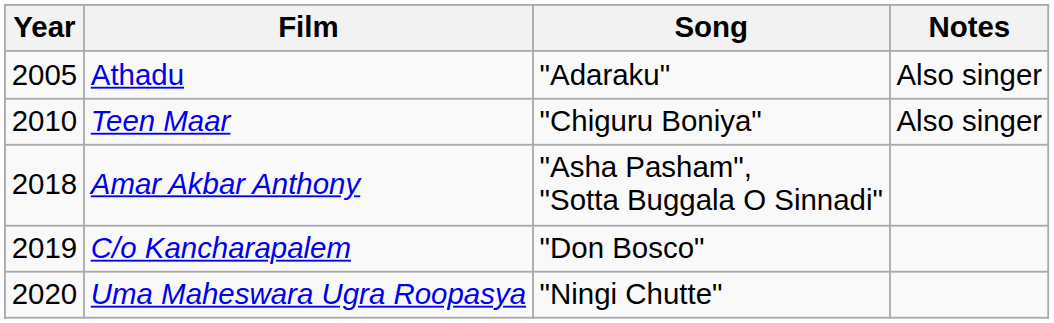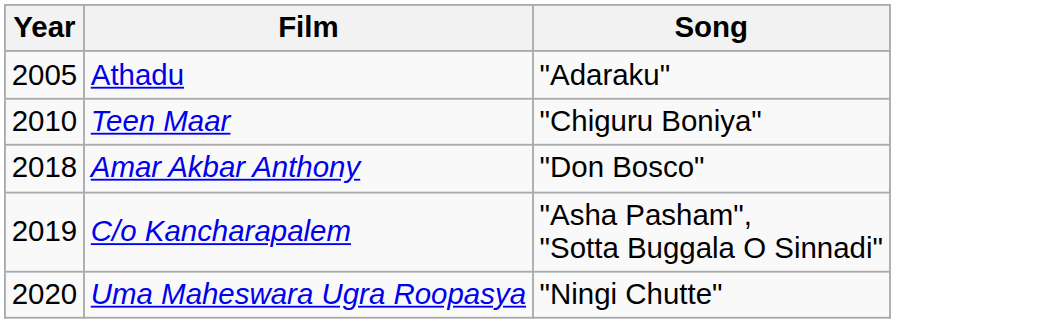- column: Notes | Also singer | Also singer
Amar Akbar Anthony | Song: "Asha Pasham", "Sotta Buggala O Sinnadi" -> "Don Bosco"
C/o Kancharapalem | Song: "Don Bosco" -> "Asha Pasham", "Sotta Buggala O Sinnadi"
